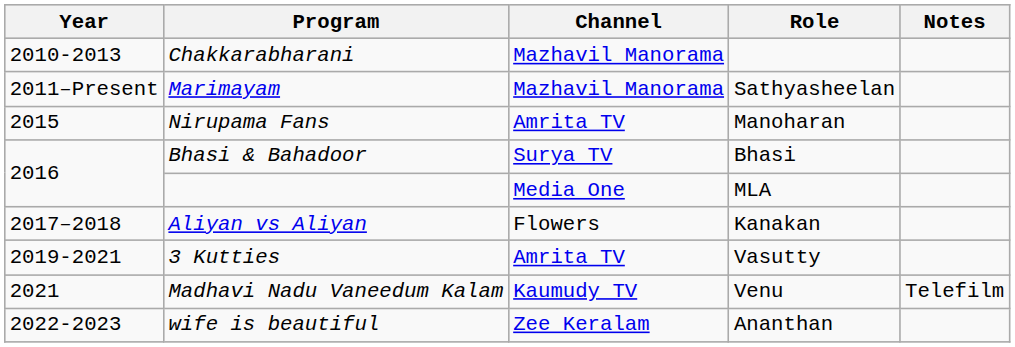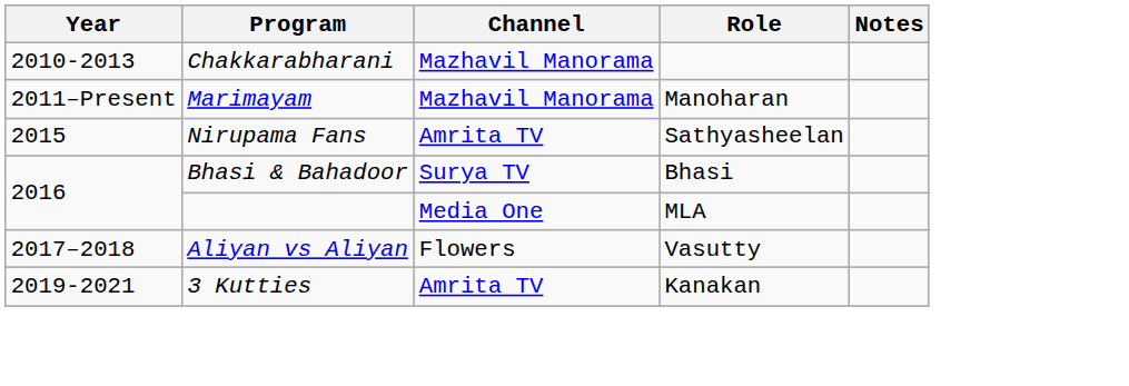Marimayam | Role: Sathyasheelan -> Manoharan
Nirupama Fans | Role: Manoharan -> Sathyasheelan
Aliyan vs Aliyan | Role: Kanakan -> Vasutty
3 Kutties | Role: Vasutty -> Kanakan
- row: 2021 | Madhavi Nadu Vaneedum Kalam | Kaumudy TV | Venu | Telefilm
- row: 2022-2023 | wife is beautiful | Zee Keralam | Ananthan
